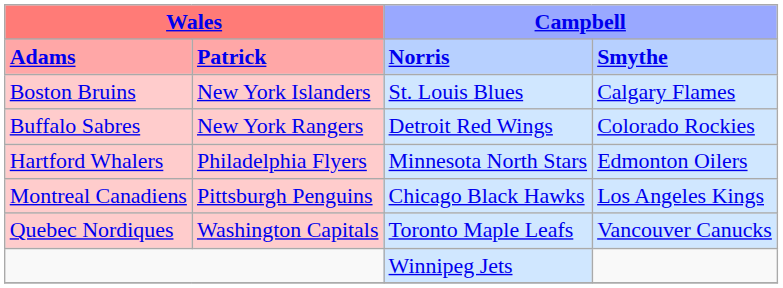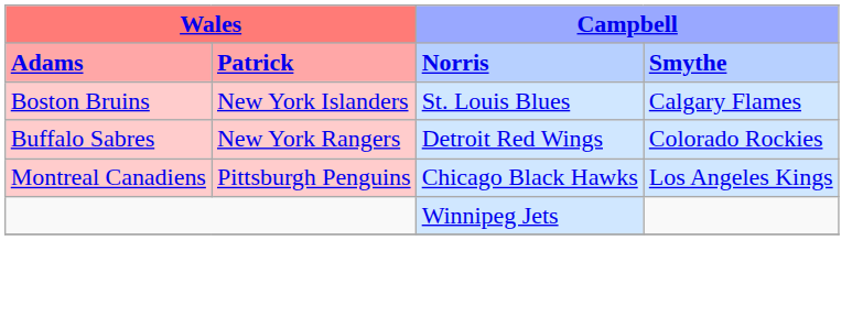- row: Hartford Whalers | Philadelphia Flyers | Minnesota North Stars | Edmonton Oilers
- row: Quebec Nordiques | Washington Capitals | Toronto Maple Leafs | Vancouver Canucks
